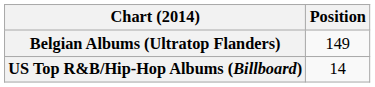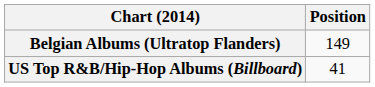US Top R&B/Hip-Hop Albums (Billboard) | Position: 14 -> 41
